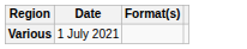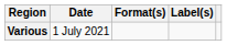+ column: Label(s)
